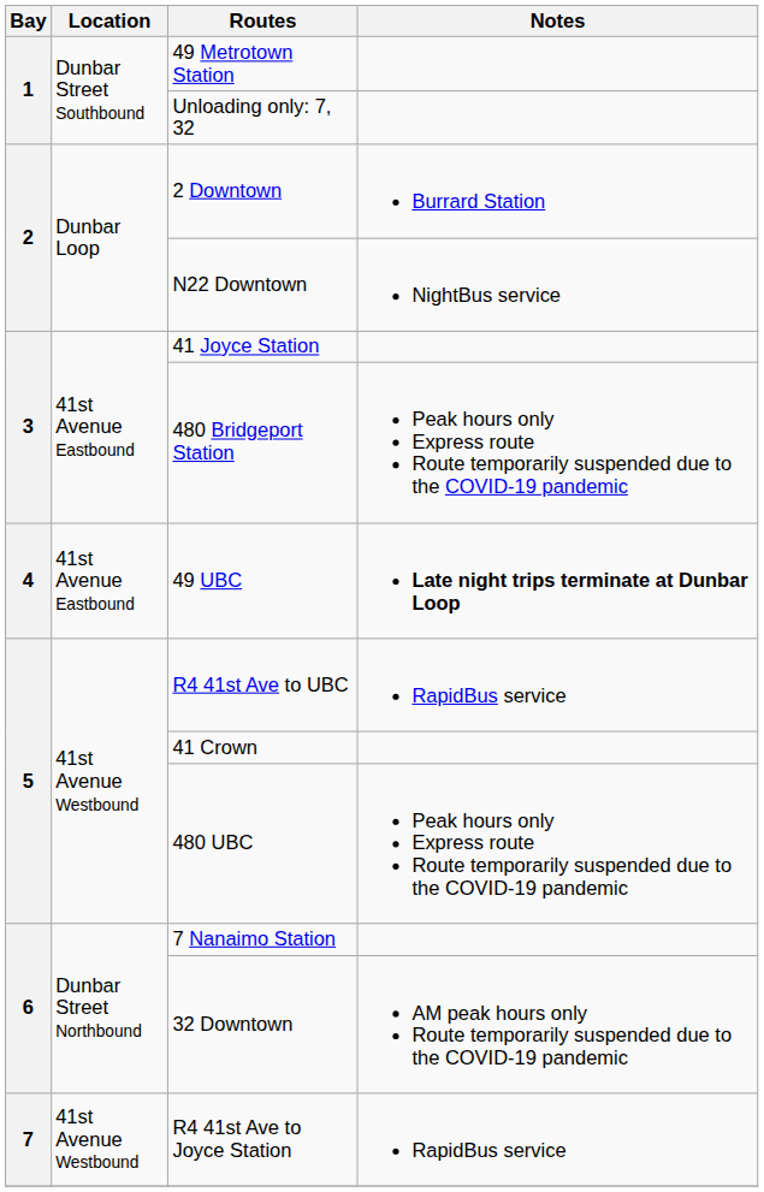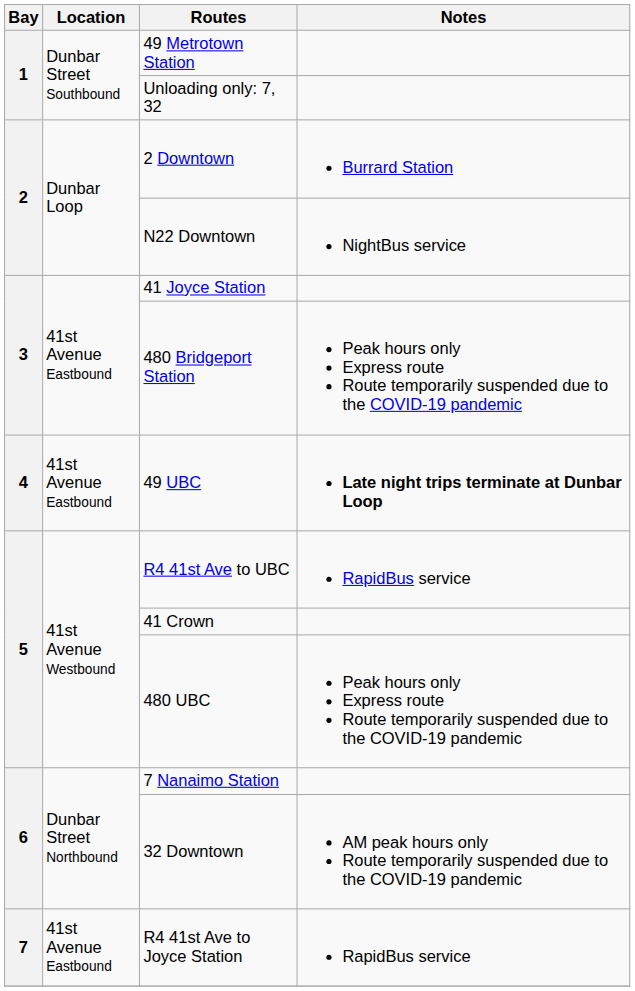R4 41st Ave to Joyce Station | Location: 41st Avenue Westbound -> 41st Avenue Eastbound
